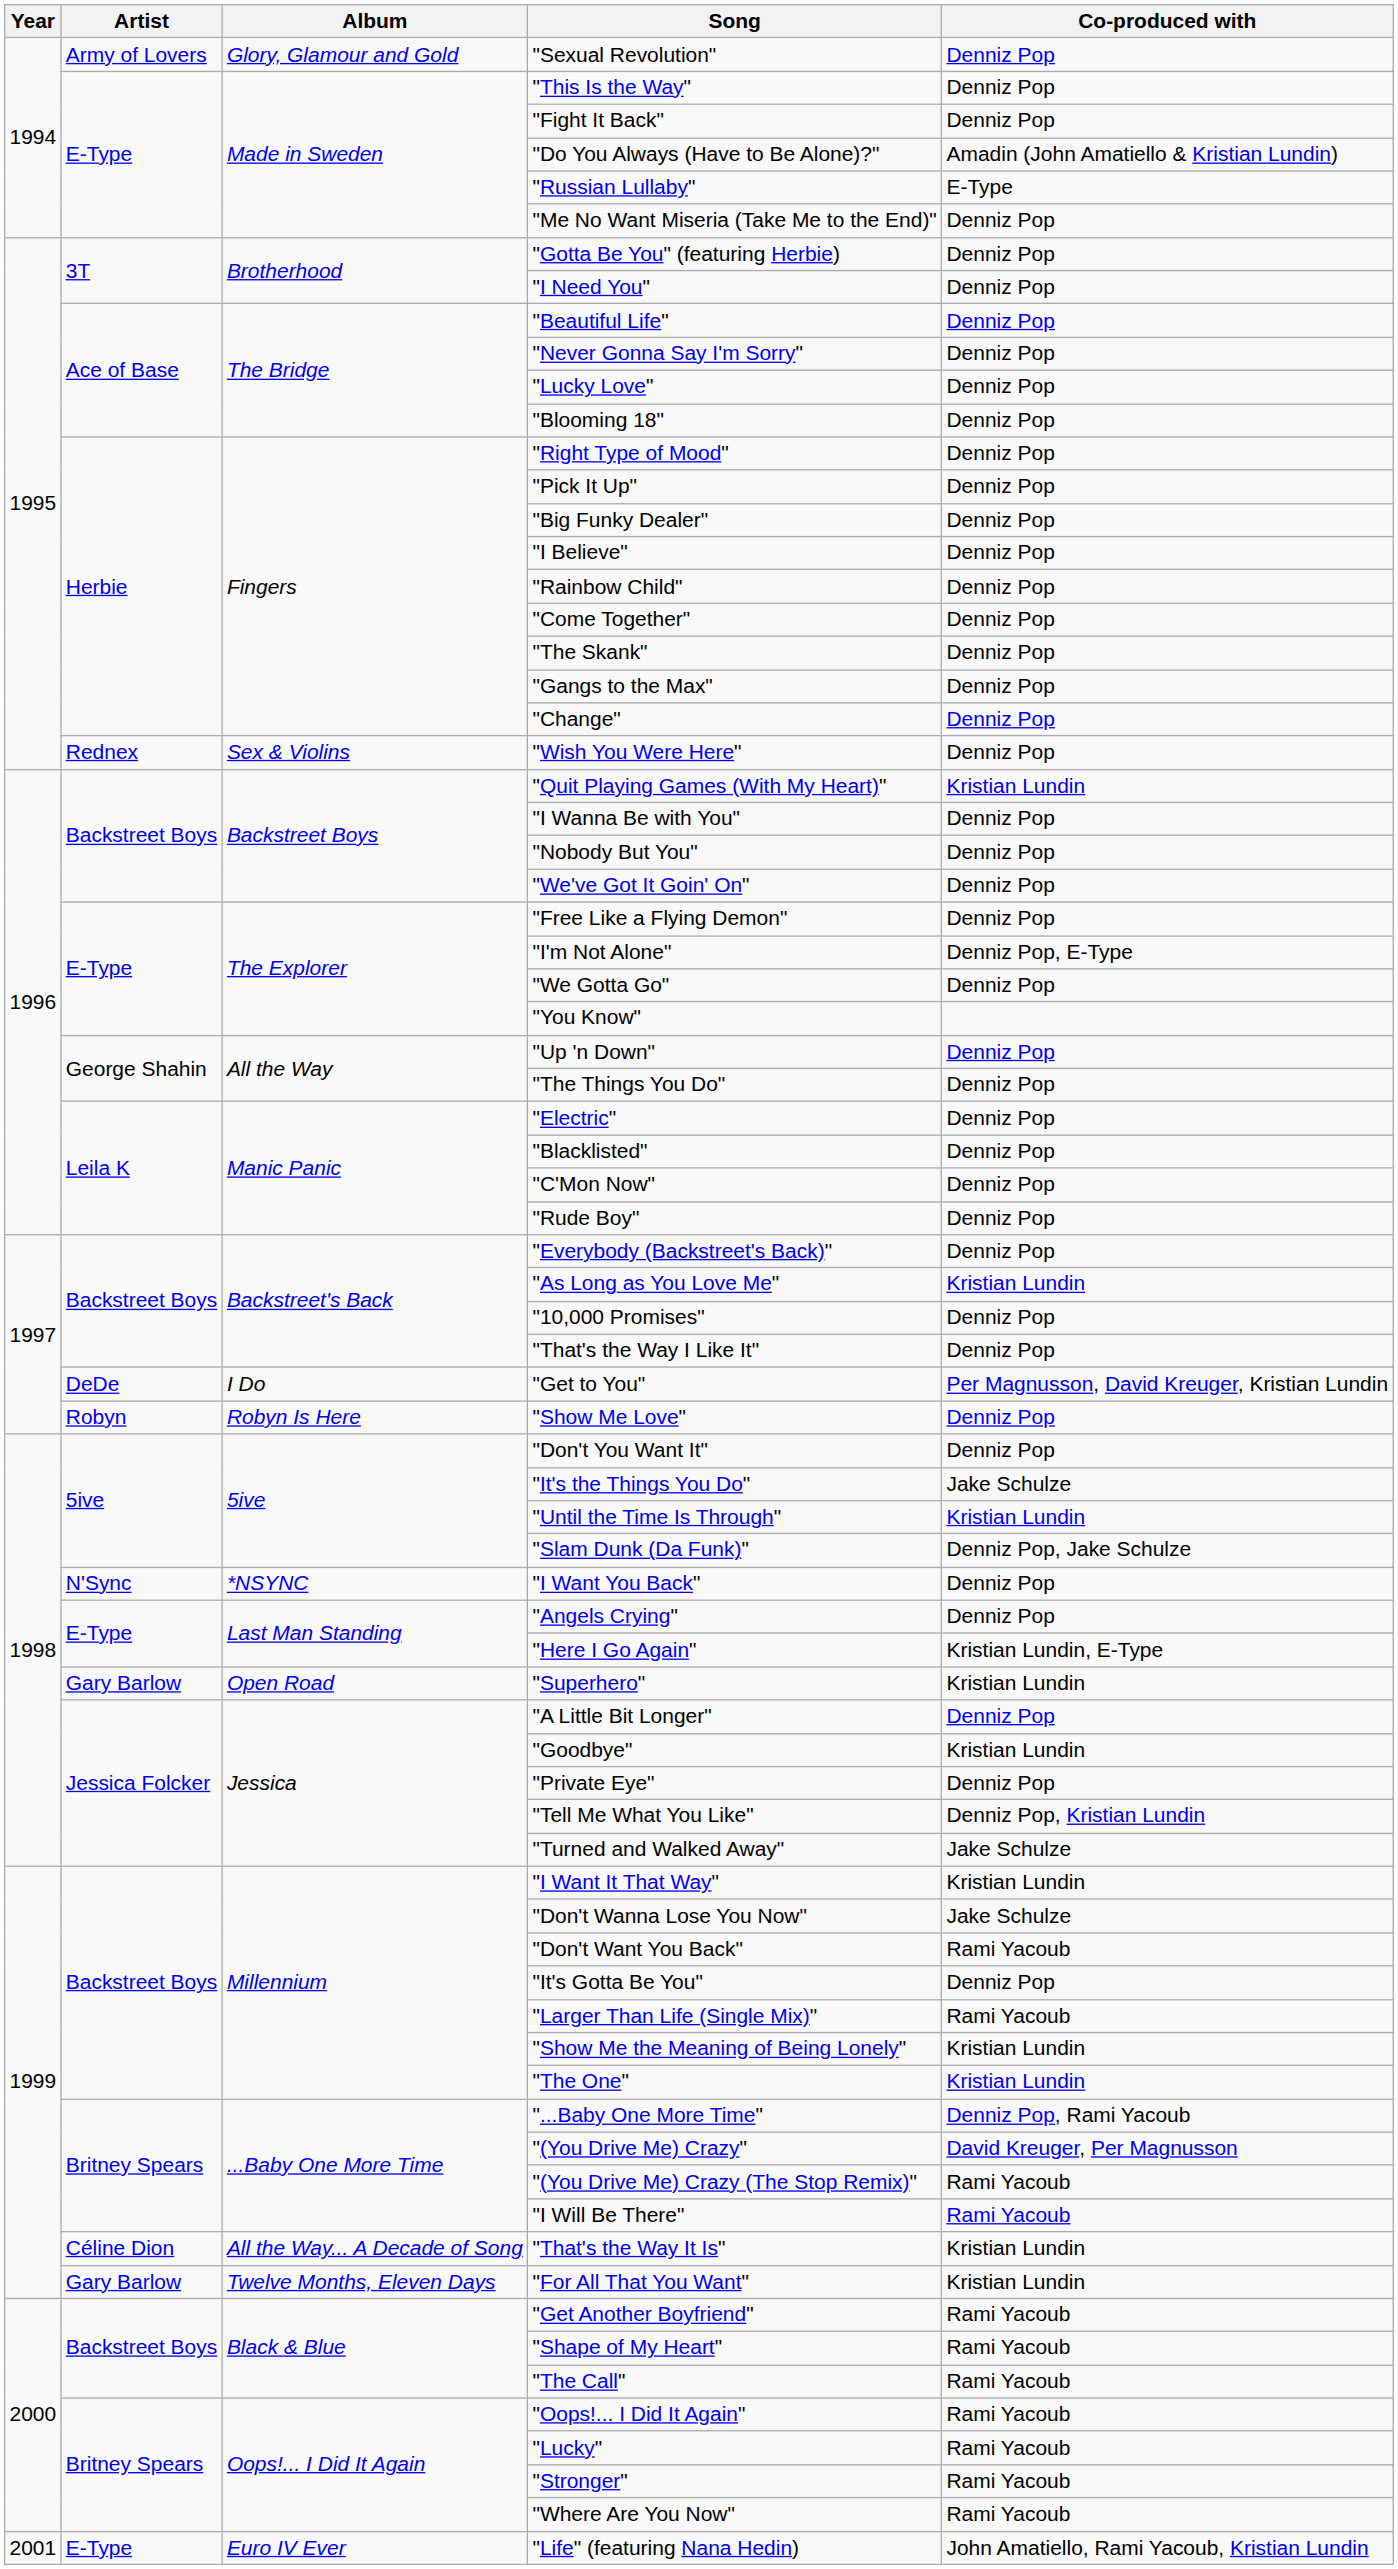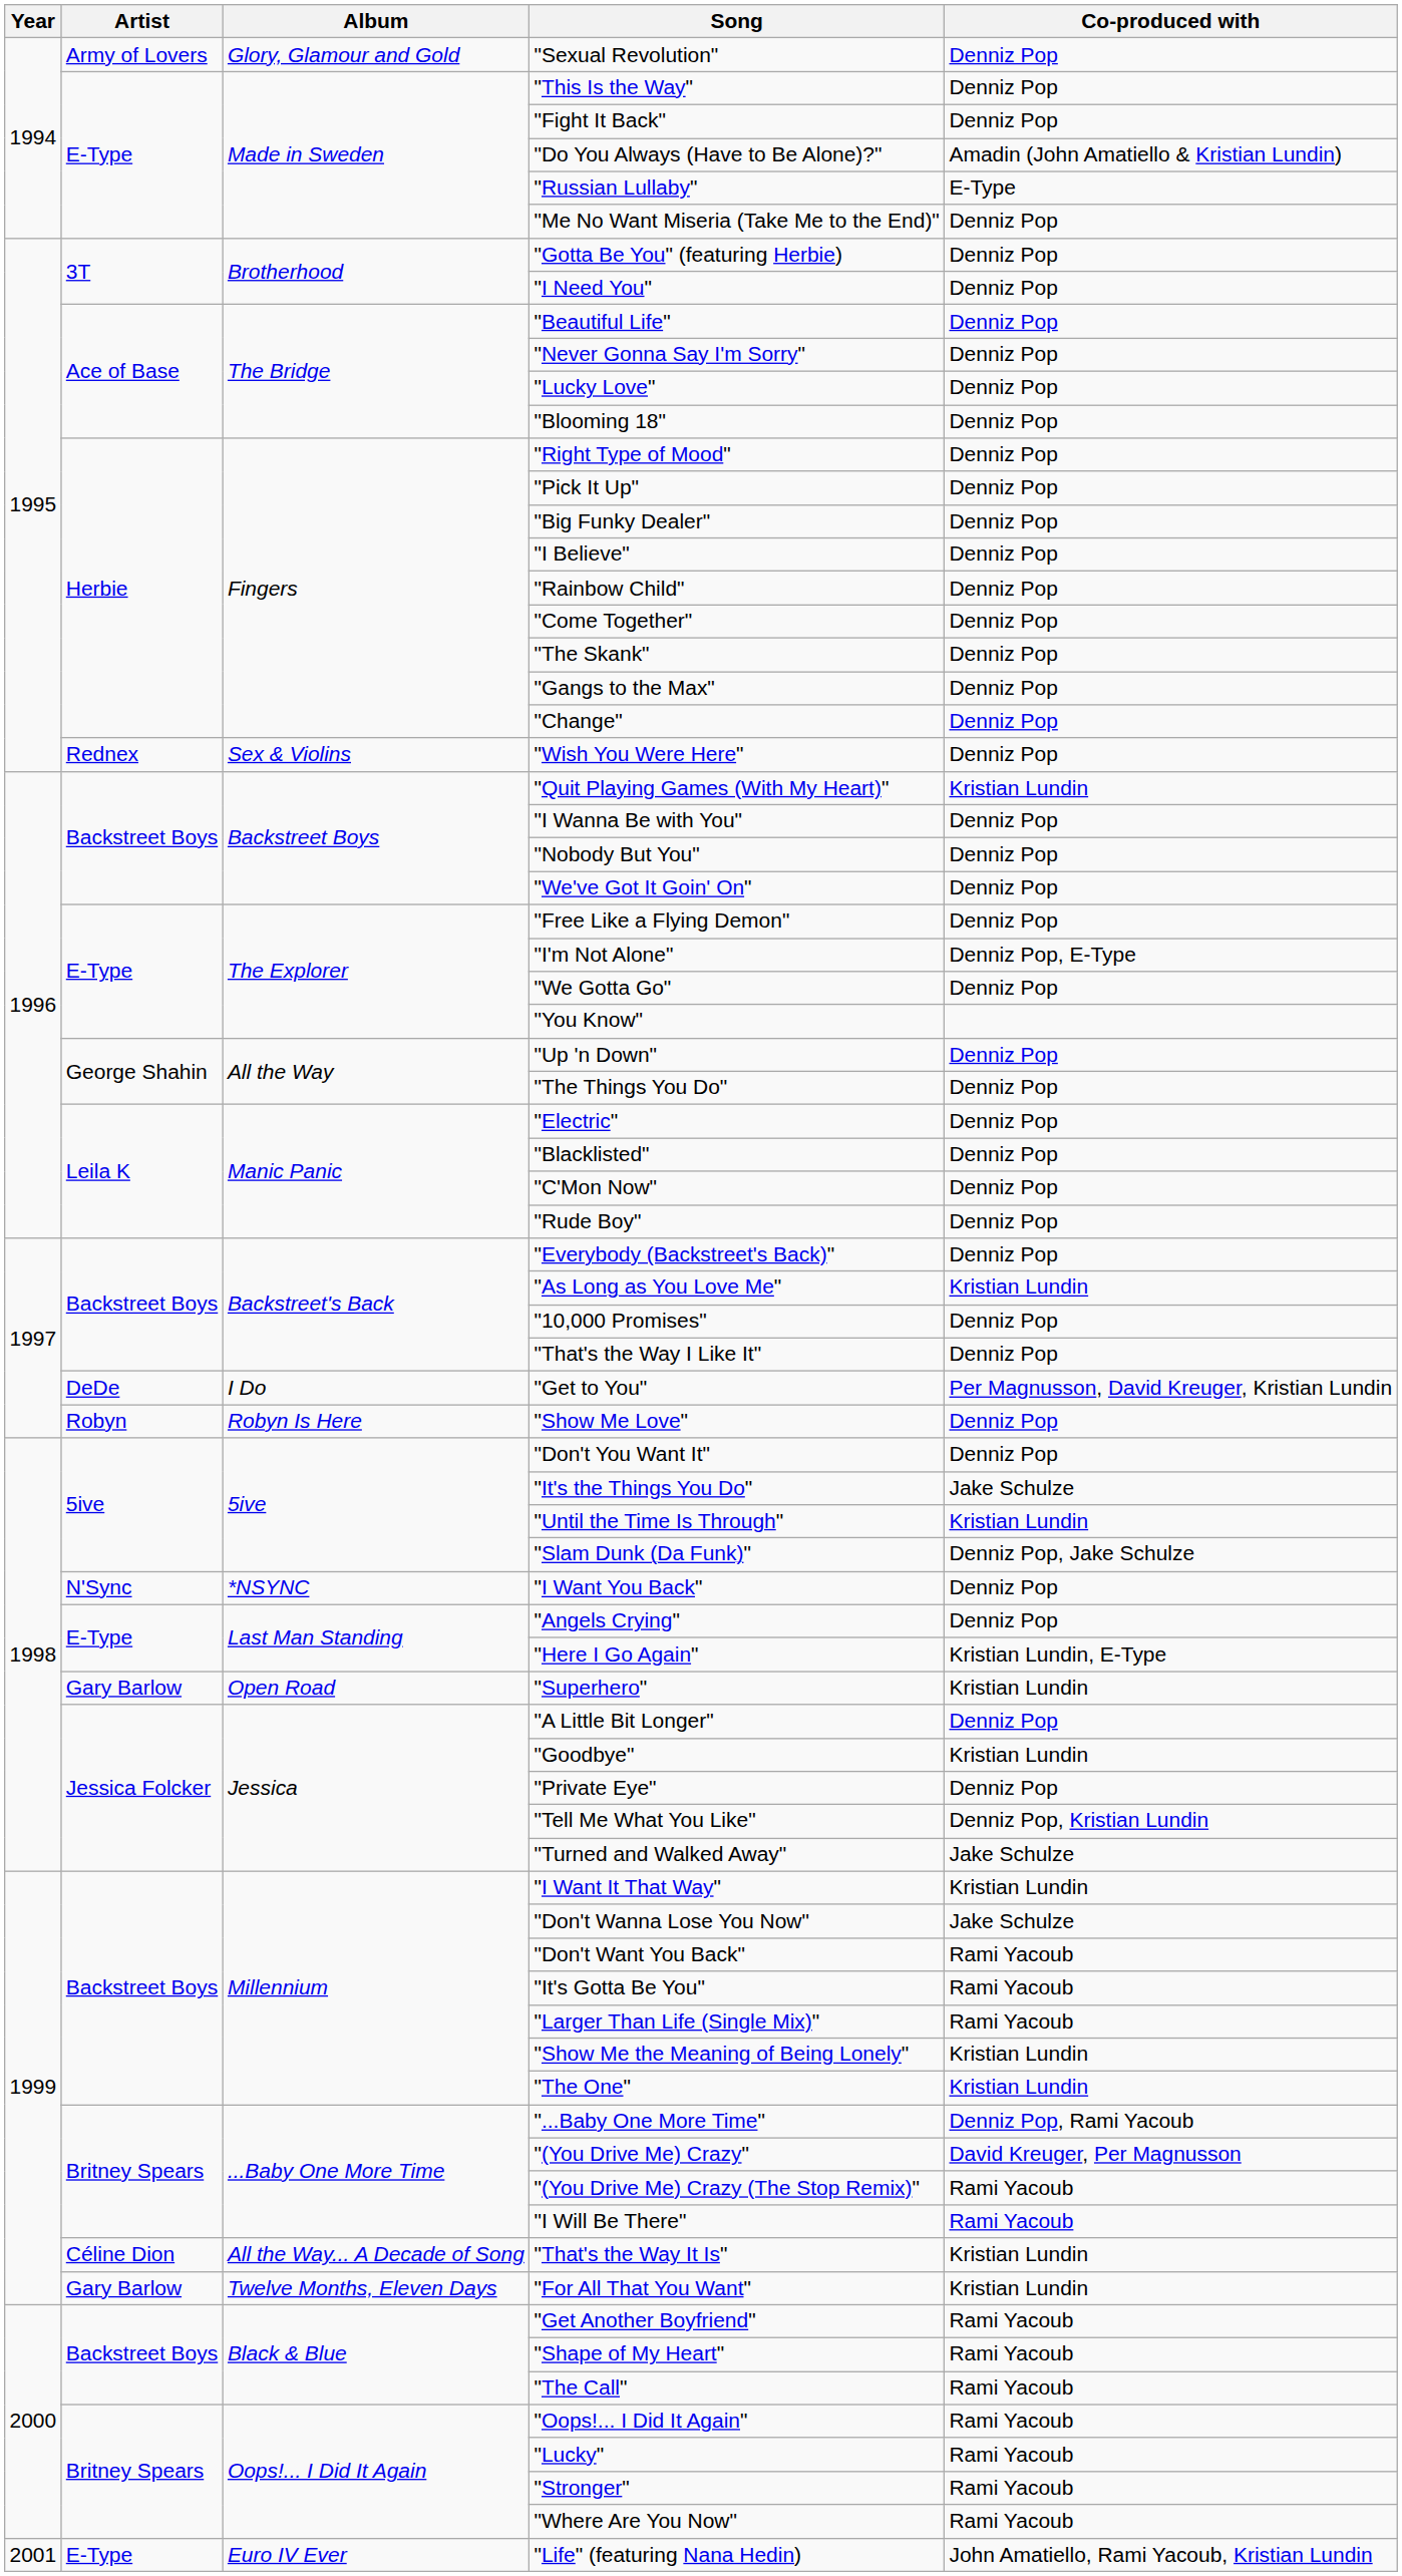"It's Gotta Be You" | Co-produced with: Denniz Pop -> Rami Yacoub
